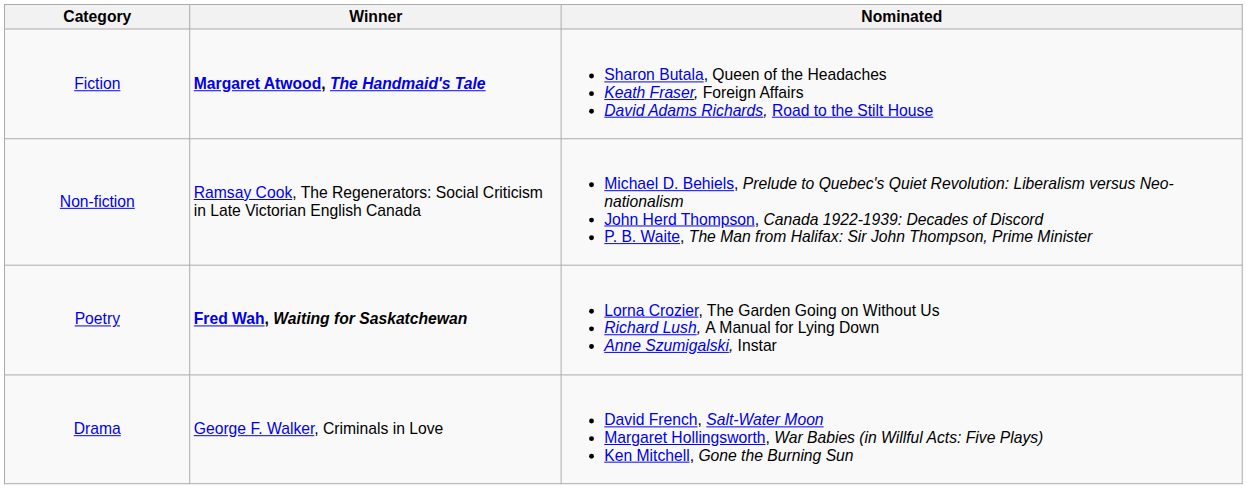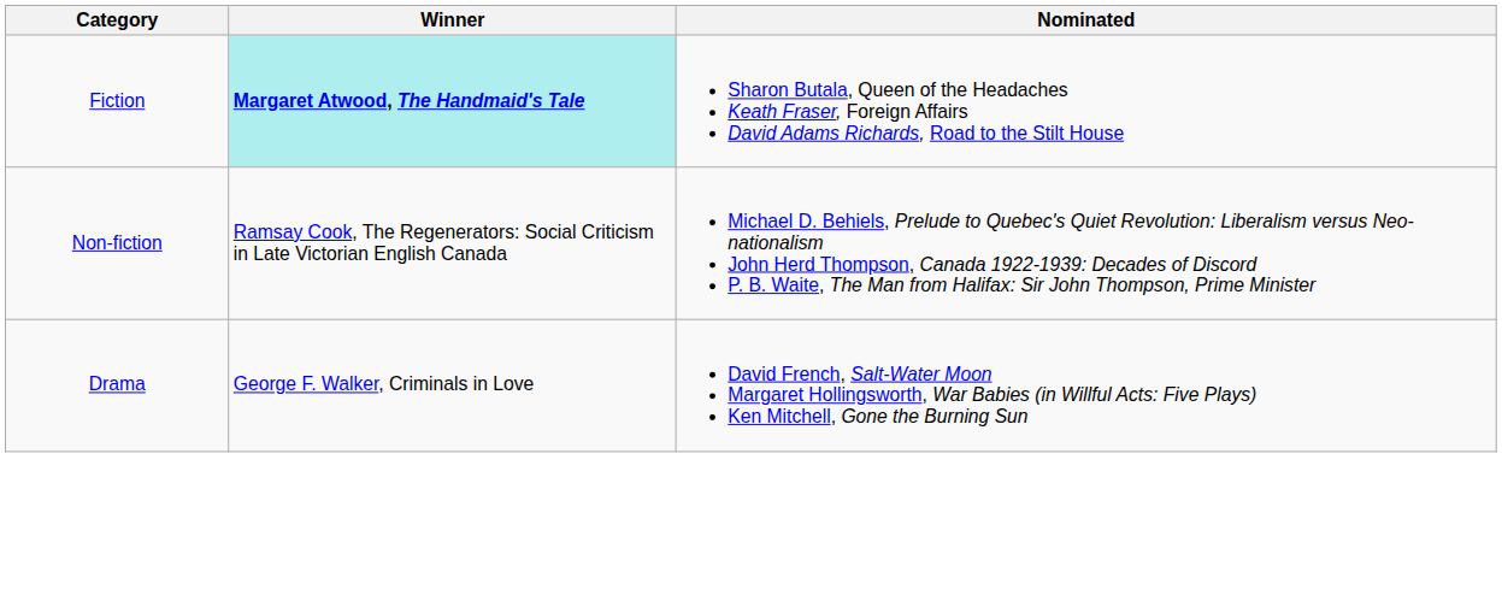Fiction | Winner: no background -> paleturquoise background
- row: Poetry | Fred Wah, Waiting for Saskatchewan | Lorna Crozier, The Garden Going on Without Us Richard Lush, A Manual for Lying Down Anne Szumigalski, Instar
